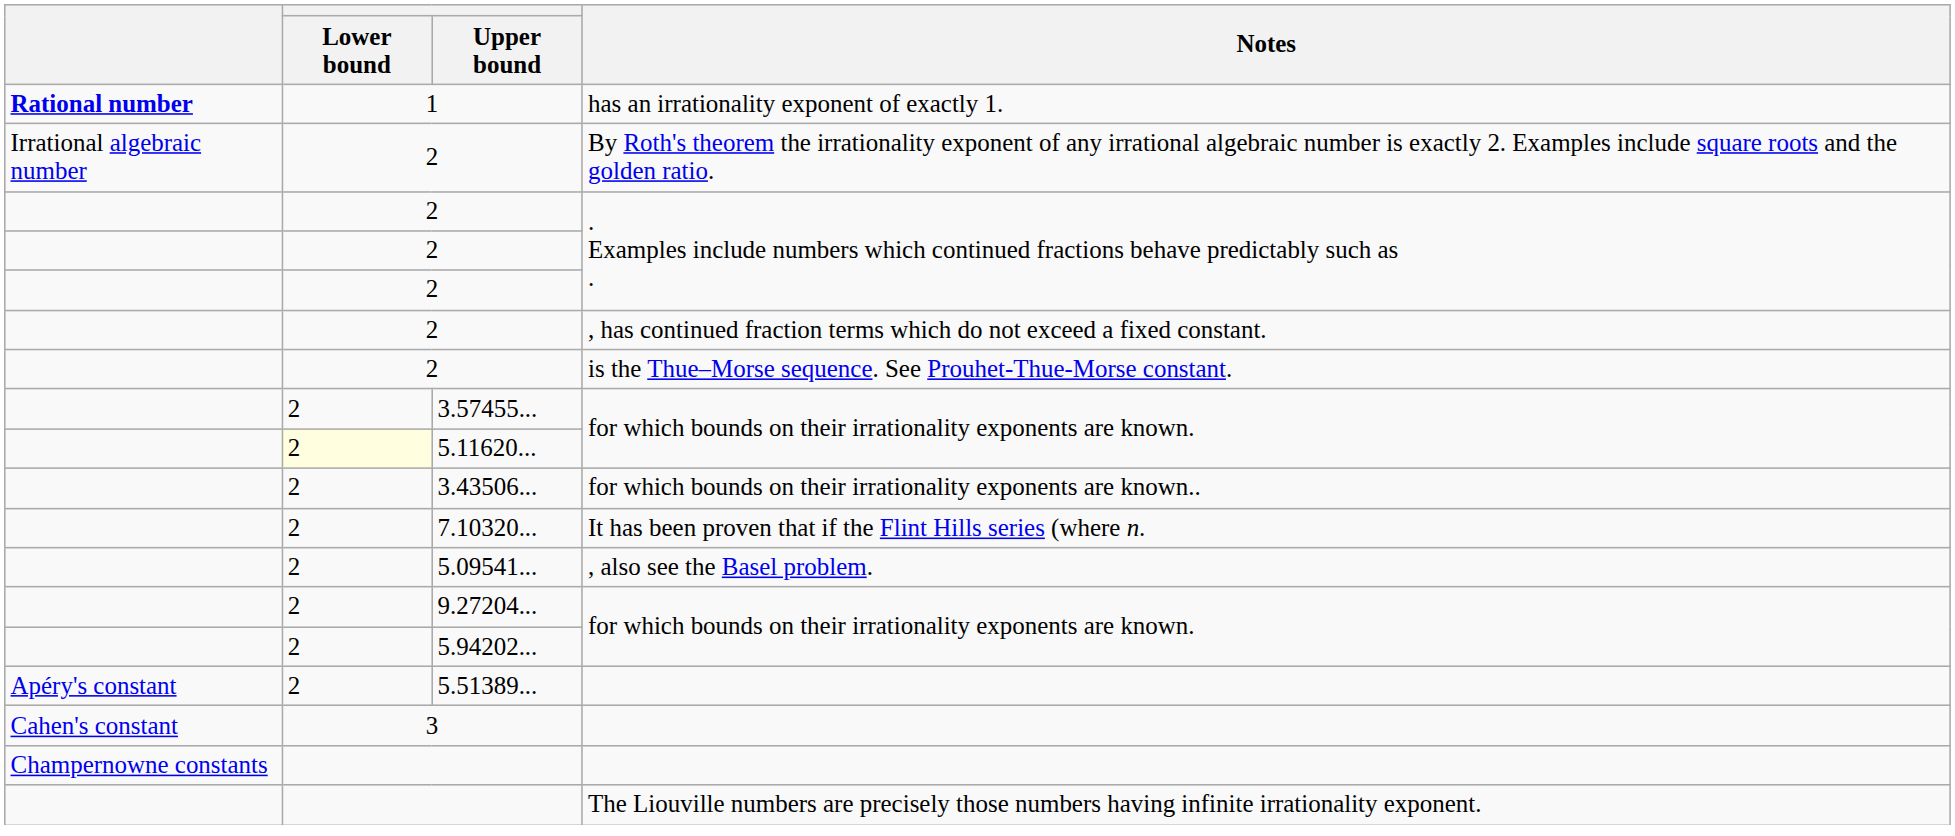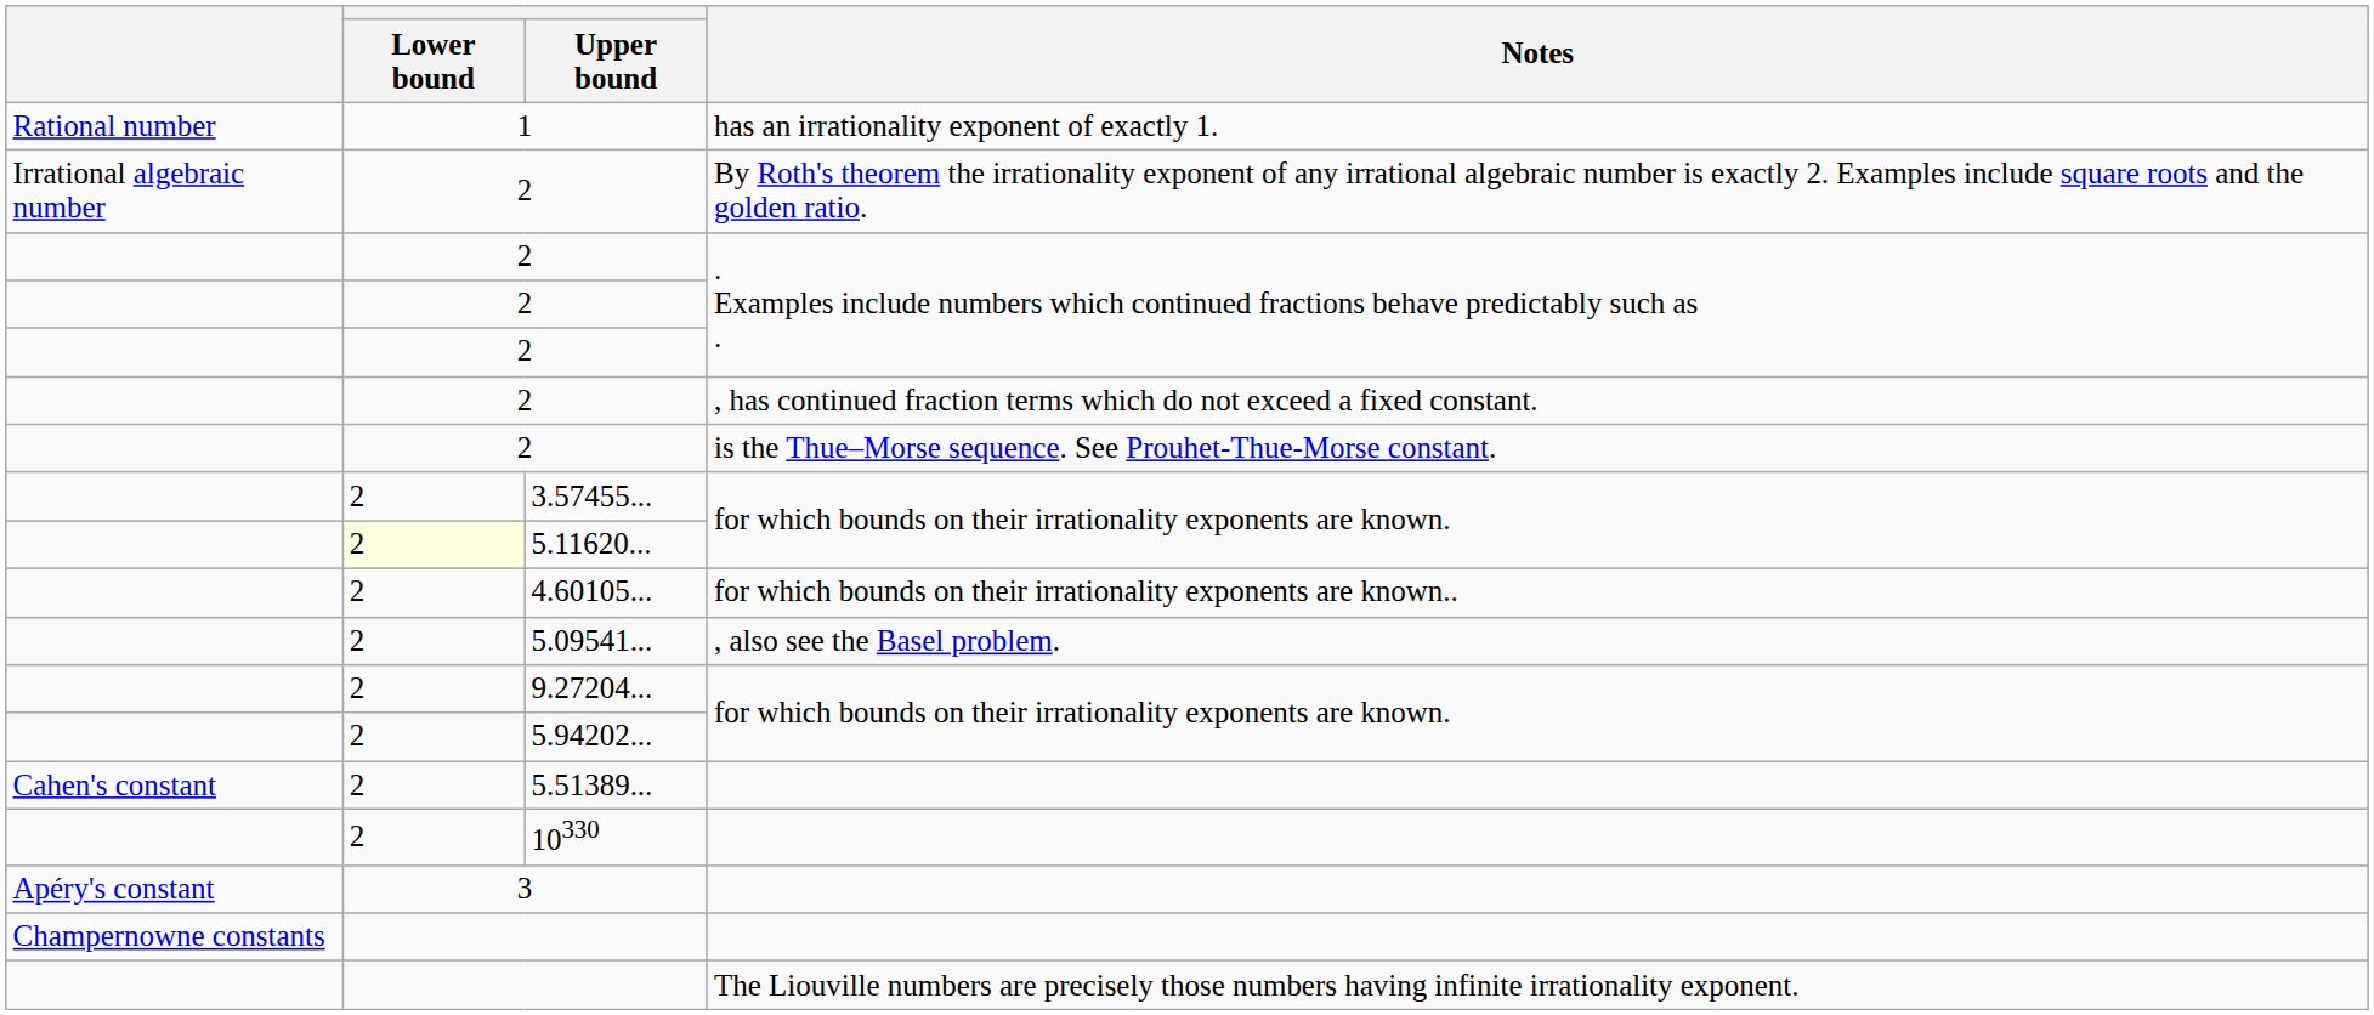1 | column 1: bold -> normal
- row: 2 | 3.43506... | for which bounds on their irrationality exponents are known..
+ row: 2 | 4.60105... | for which bounds on their irrationality exponents are known..
- row: 2 | 7.10320... | It has been proven that if the Flint Hills series (where n.
5.51389... | column 1: Apéry's constant -> Cahen's constant
+ row: 2 | 10330
3 | column 1: Cahen's constant -> Apéry's constant
